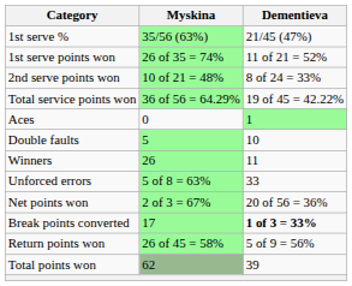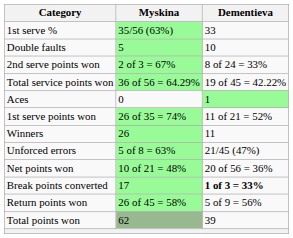1st serve % | Dementieva: 21/45 (47%) -> 33
rows swapped: 1st serve points won <-> Double faults
2nd serve points won | Myskina: 10 of 21 = 48% -> 2 of 3 = 67%
Unforced errors | Dementieva: 33 -> 21/45 (47%)
Net points won | Myskina: 2 of 3 = 67% -> 10 of 21 = 48%
